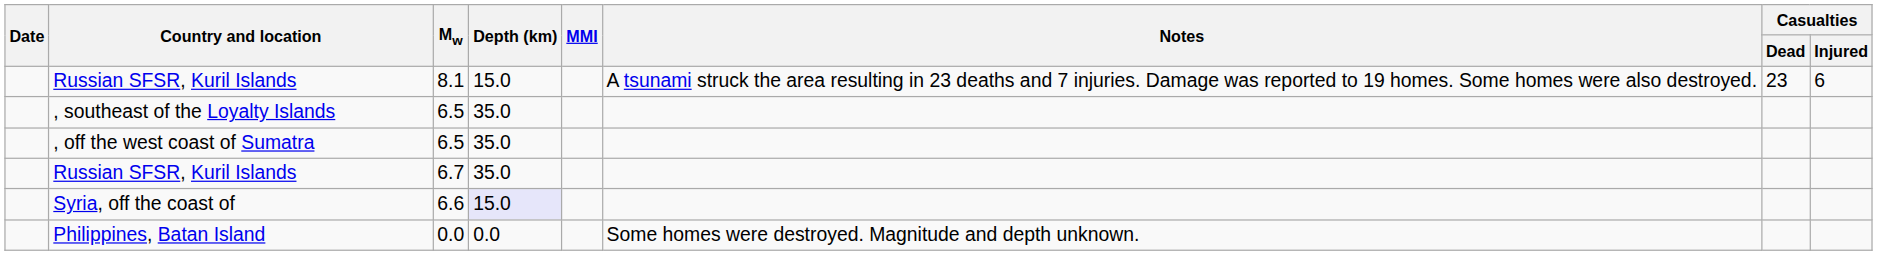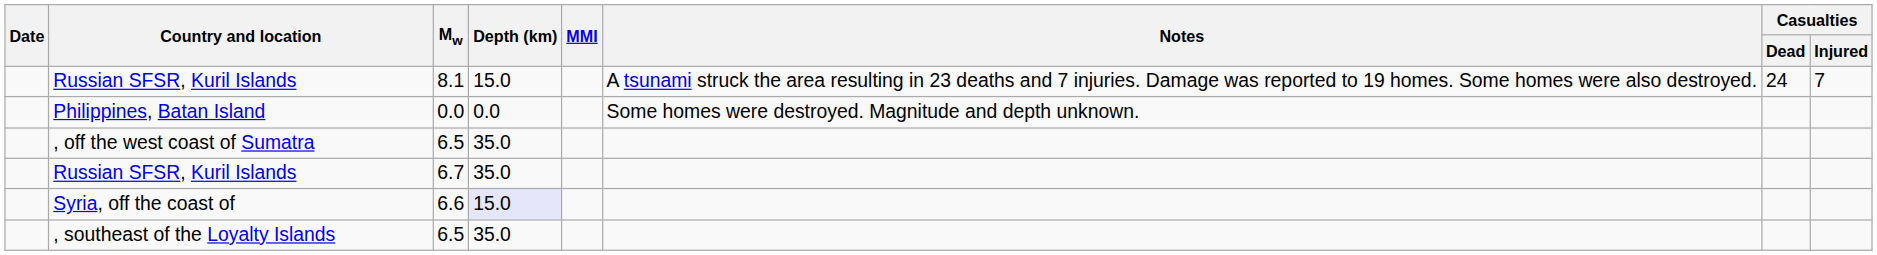Russian SFSR, Kuril Islands / 8.1 | Casualties / Dead: 23 -> 24
Russian SFSR, Kuril Islands / 8.1 | Casualties / Injured: 6 -> 7
rows swapped: Philippines, Batan Island <-> , southeast of the Loyalty Islands
